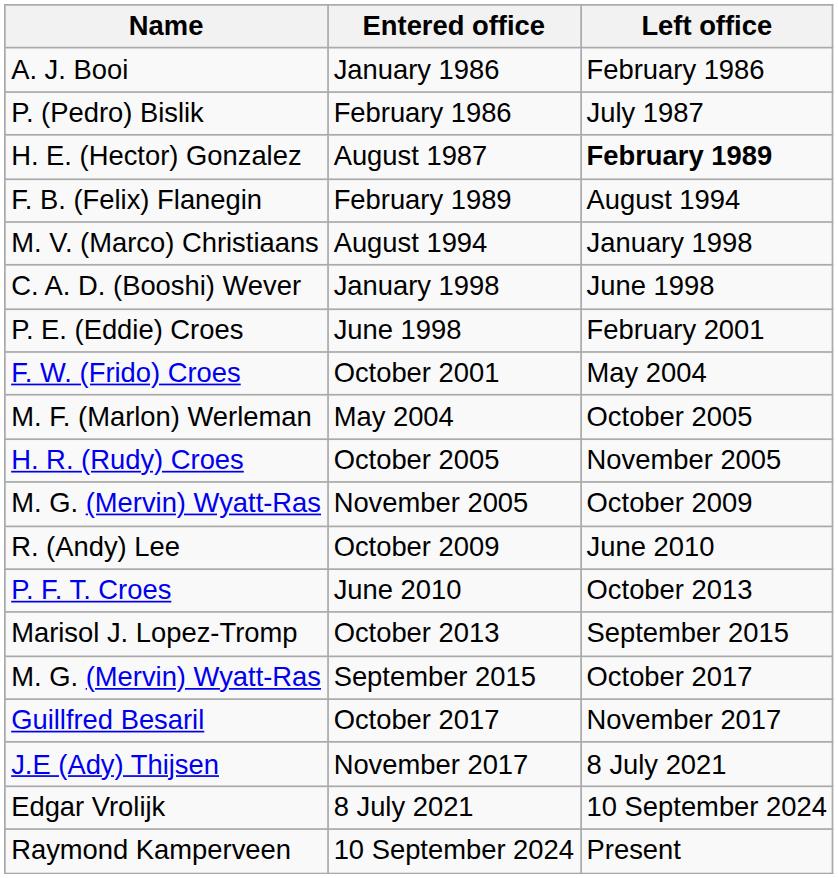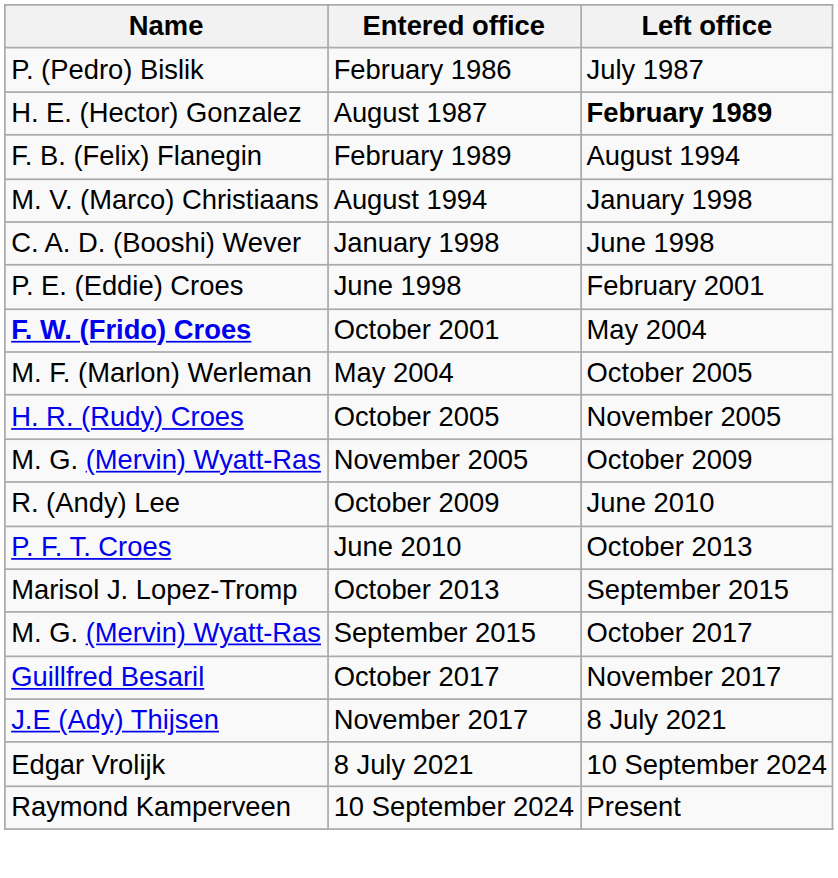- row: A. J. Booi | January 1986 | February 1986
October 2001 | Name: normal -> bold
